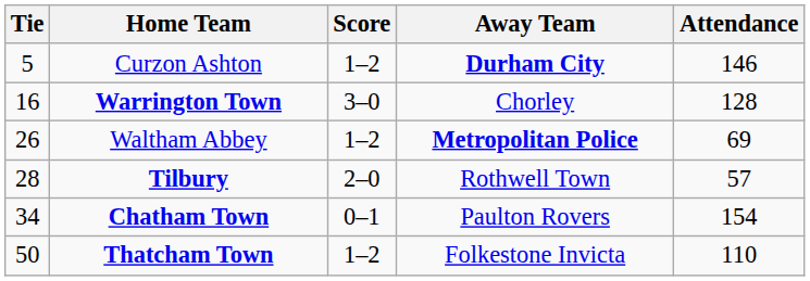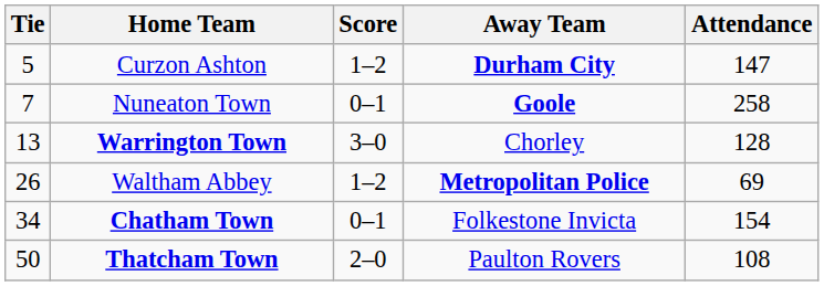Curzon Ashton | Attendance: 146 -> 147
+ row: 7 | Nuneaton Town | 0–1 | Goole | 258
Warrington Town | Tie: 16 -> 13
- row: 28 | Tilbury | 2–0 | Rothwell Town | 57
Chatham Town | Away Team: Paulton Rovers -> Folkestone Invicta
Thatcham Town | Score: 1–2 -> 2–0
Thatcham Town | Away Team: Folkestone Invicta -> Paulton Rovers
Thatcham Town | Attendance: 110 -> 108
